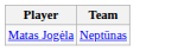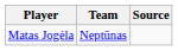+ column: Source
